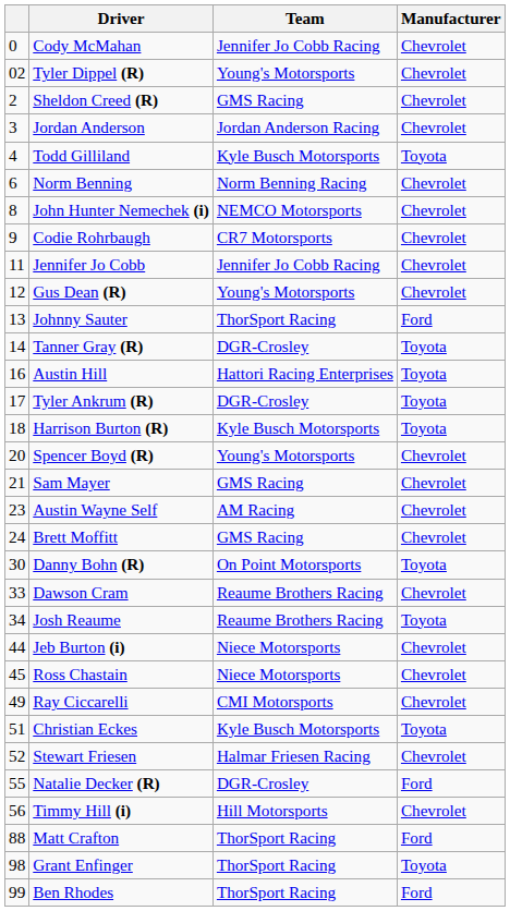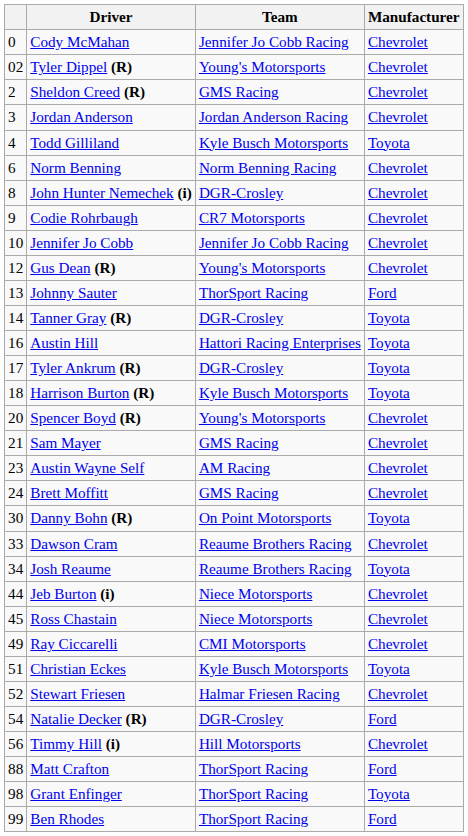John Hunter Nemechek (i) | Team: NEMCO Motorsports -> DGR-Crosley
Jennifer Jo Cobb | column 1: 11 -> 10
Natalie Decker (R) | column 1: 55 -> 54
